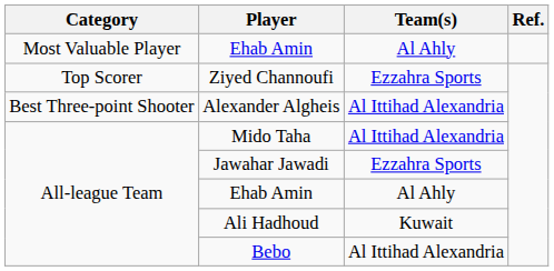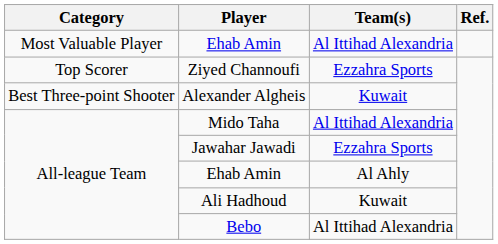Most Valuable Player / Ehab Amin | Team(s): Al Ahly -> Al Ittihad Alexandria
Alexander Algheis | Team(s): Al Ittihad Alexandria -> Kuwait
